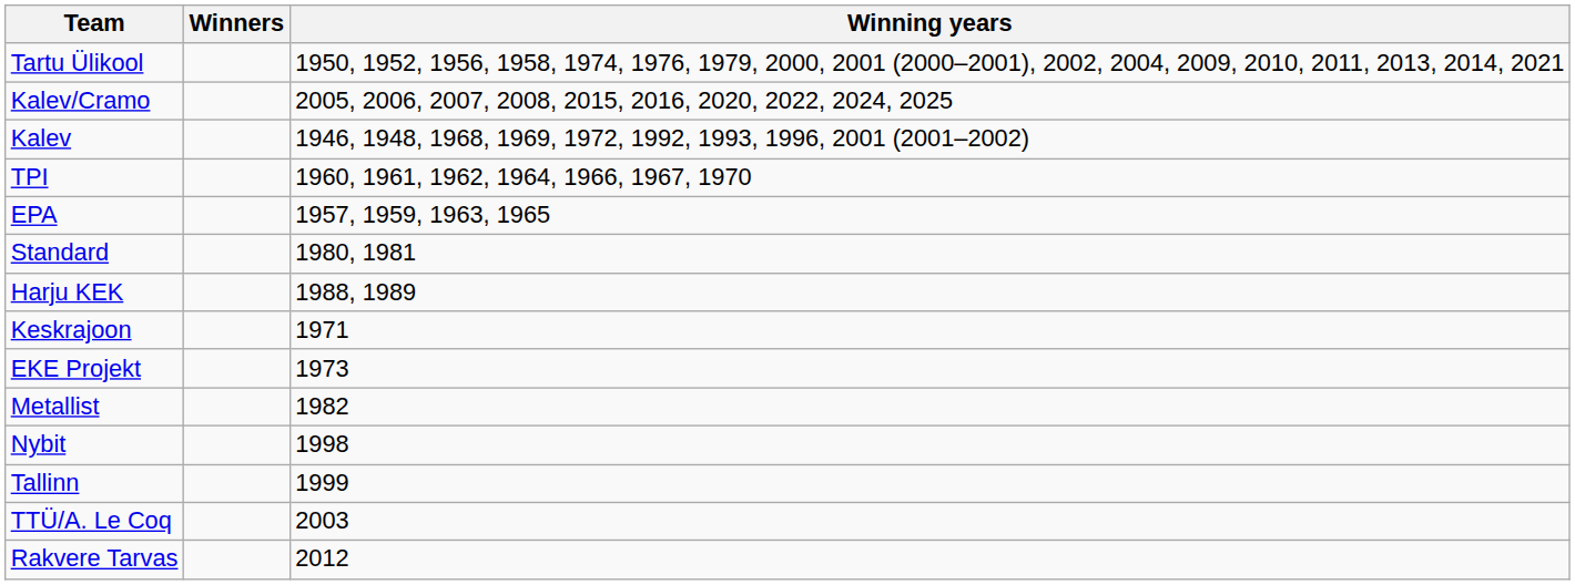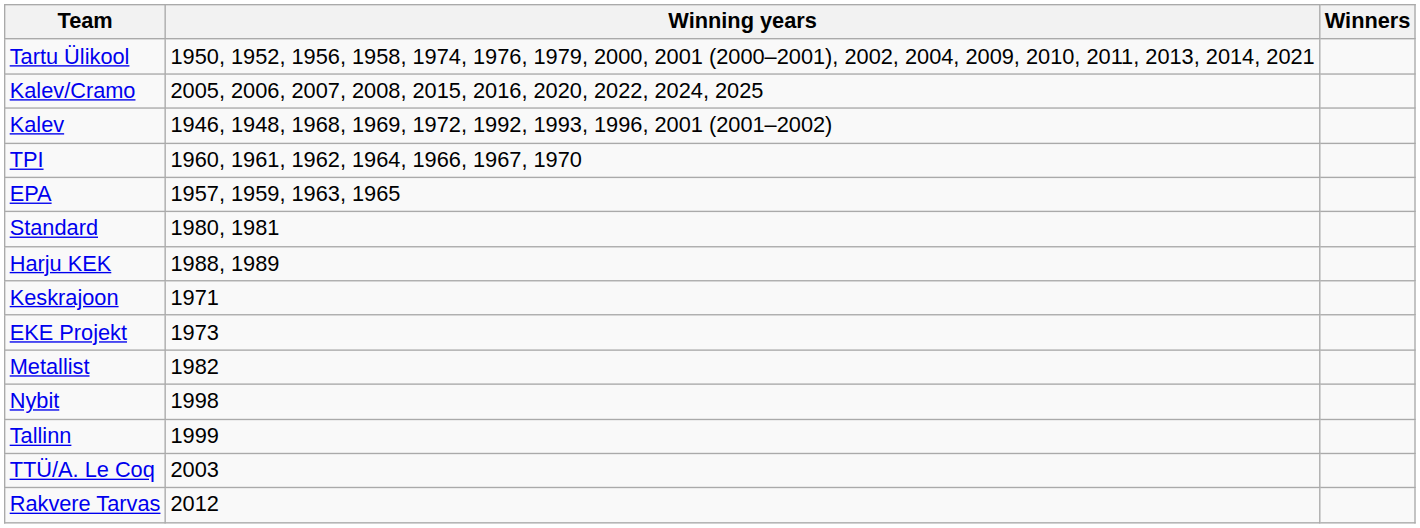columns swapped: Winners <-> Winning years
